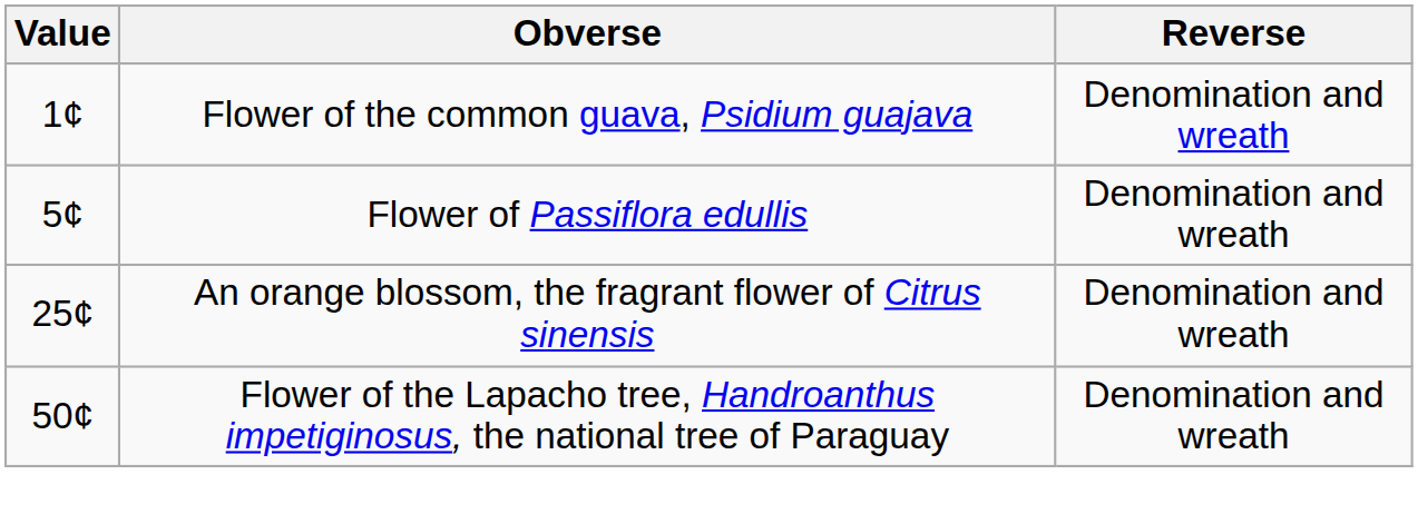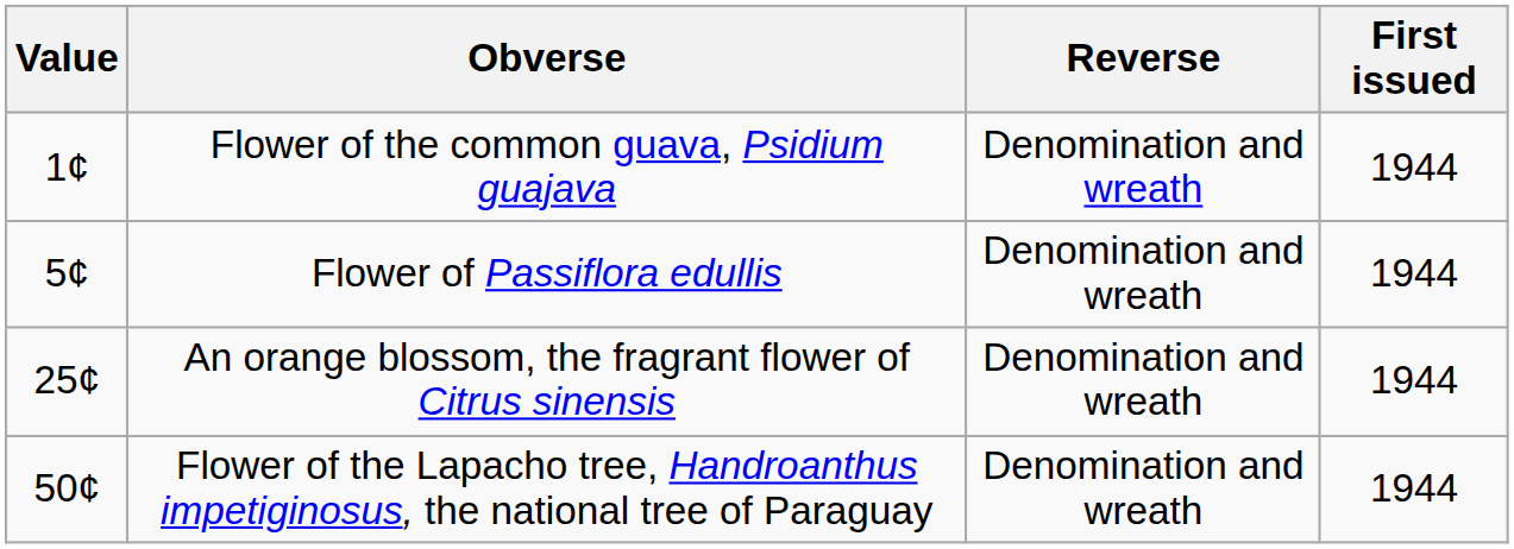+ column: First issued | 1944 | 1944 | 1944 | 1944
